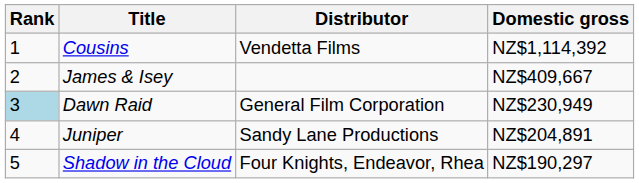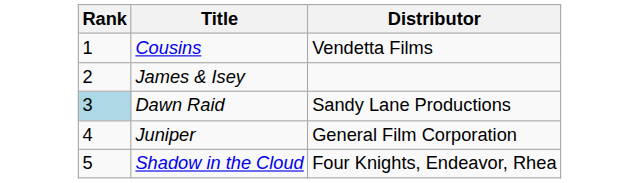- column: Domestic gross | NZ$1,114,392 | NZ$409,667 | NZ$230,949 | NZ$204,891 | NZ$190,297
Dawn Raid | Distributor: General Film Corporation -> Sandy Lane Productions
Juniper | Distributor: Sandy Lane Productions -> General Film Corporation
